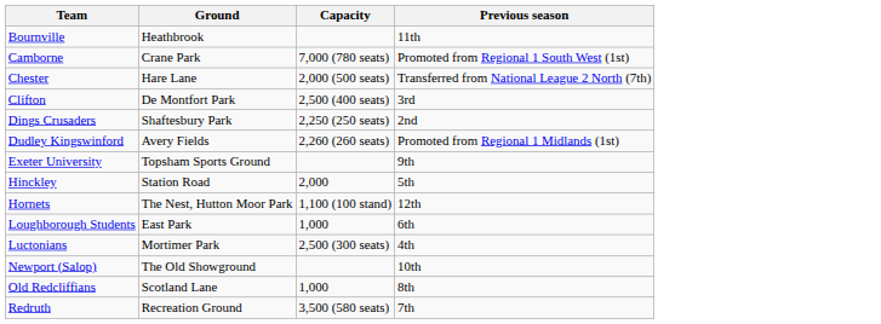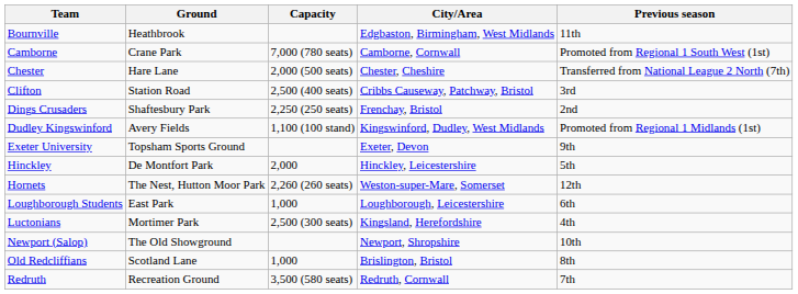+ column: City/Area | Edgbaston, Birmingham, West Midlands | Camborne, Cornwall | Chester, Cheshire | Cribbs Causeway, Patchway, Bristol | Frenchay, Bristol | Kingswinford, Dudley, West Midlands | Exeter, Devon | Hinckley, Leicestershire | Weston-super-Mare, Somerset | Loughborough, Leicestershire | Kingsland, Herefordshire | Newport, Shropshire | Brislington, Bristol | Redruth, Cornwall
Clifton | Ground: De Montfort Park -> Station Road
Dudley Kingswinford | Capacity: 2,260 (260 seats) -> 1,100 (100 stand)
Hinckley | Ground: Station Road -> De Montfort Park
Hornets | Capacity: 1,100 (100 stand) -> 2,260 (260 seats)
